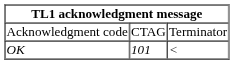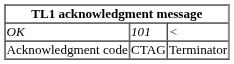rows swapped: Acknowledgment code <-> OK
